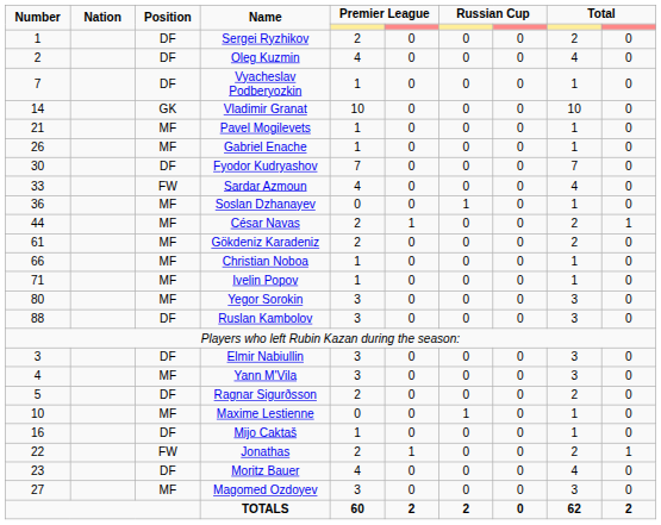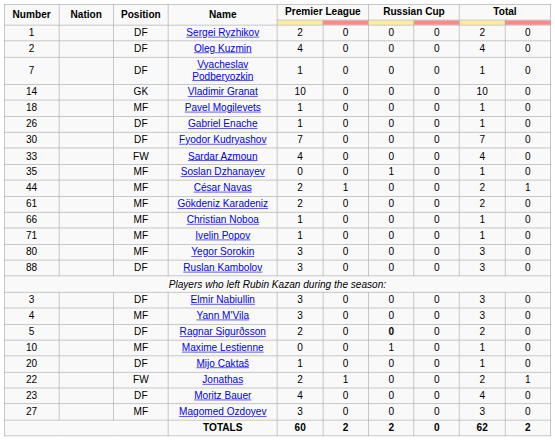Pavel Mogilevets | Number: 21 -> 18
Gabriel Enache | Position: MF -> DF
Soslan Dzhanayev | Number: 36 -> 35
Ragnar Sigurðsson | column 7: normal -> bold
Mijo Caktaš | Number: 16 -> 20
